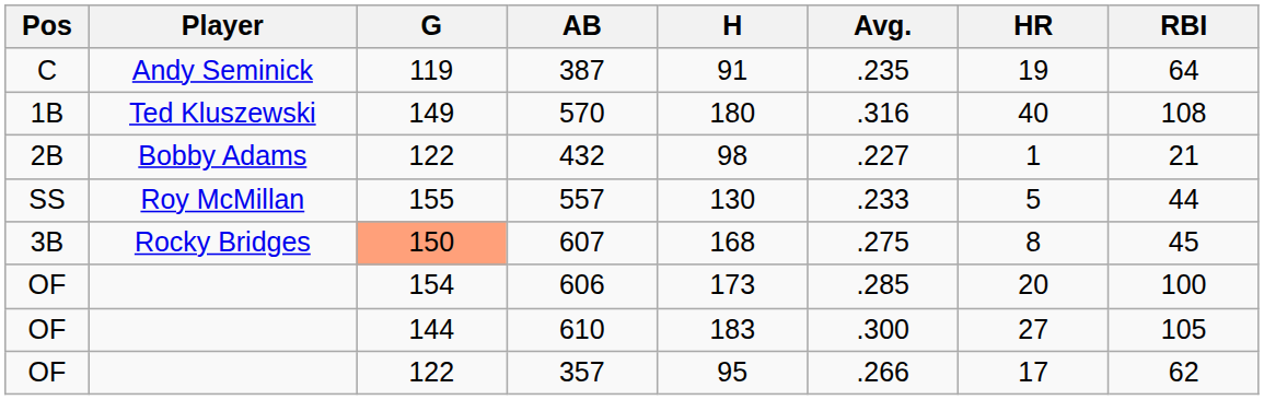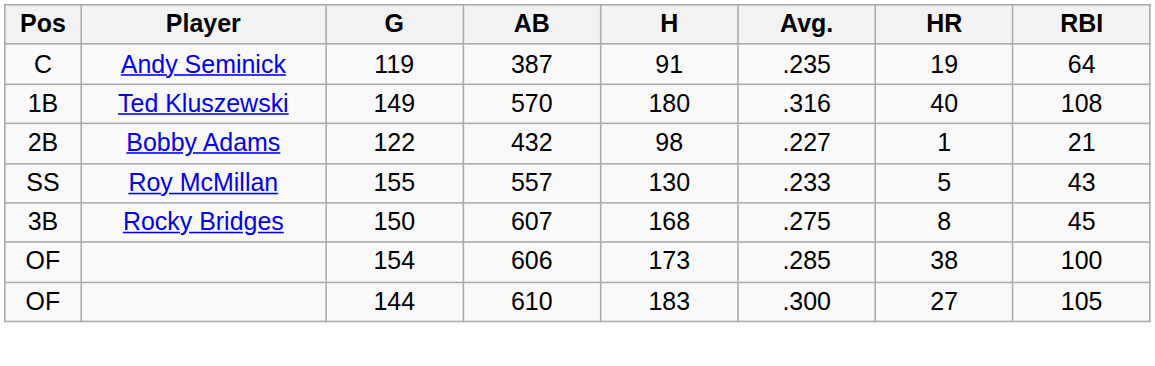557 | RBI: 44 -> 43
607 | G: lightsalmon background -> no background
606 | HR: 20 -> 38
- row: OF | 122 | 357 | 95 | .266 | 17 | 62
